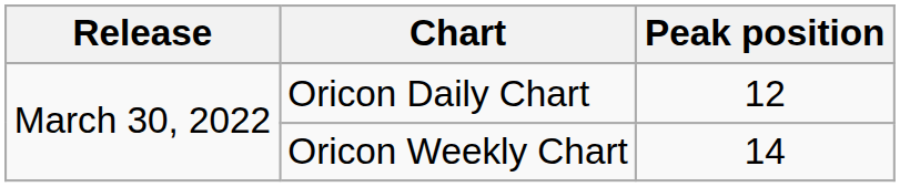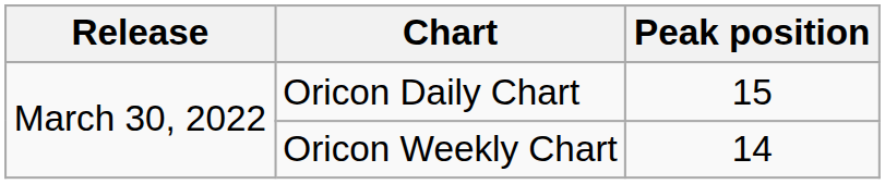Oricon Daily Chart | Peak position: 12 -> 15
